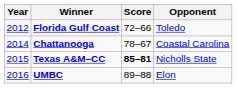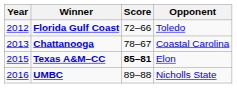Chattanooga | Year: 2014 -> 2013
Texas A&M–CC | Opponent: Nicholls State -> Elon
UMBC | Opponent: Elon -> Nicholls State
